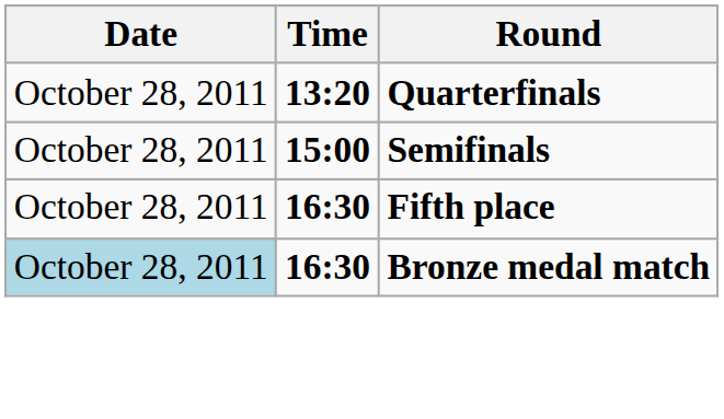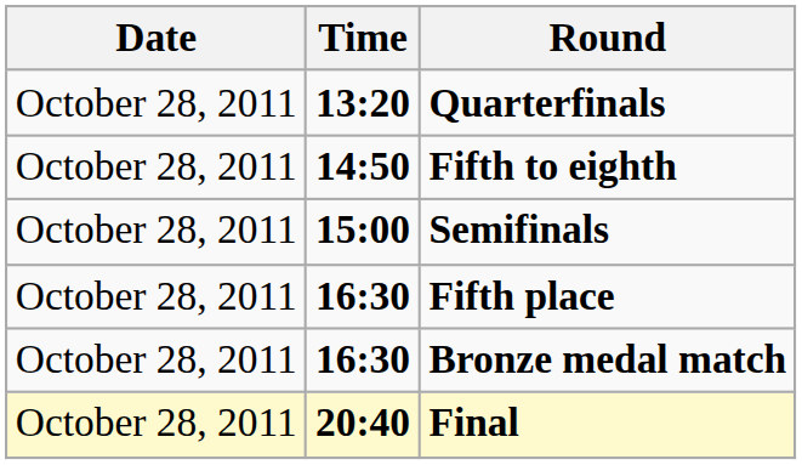+ row: October 28, 2011 | 14:50 | Fifth to eighth
Bronze medal match | Date: lightblue background -> no background
+ row: October 28, 2011 | 20:40 | Final
